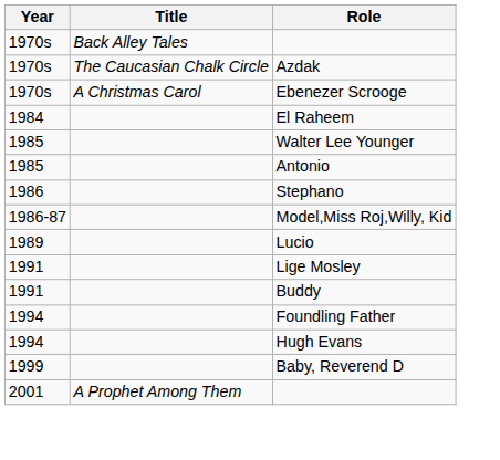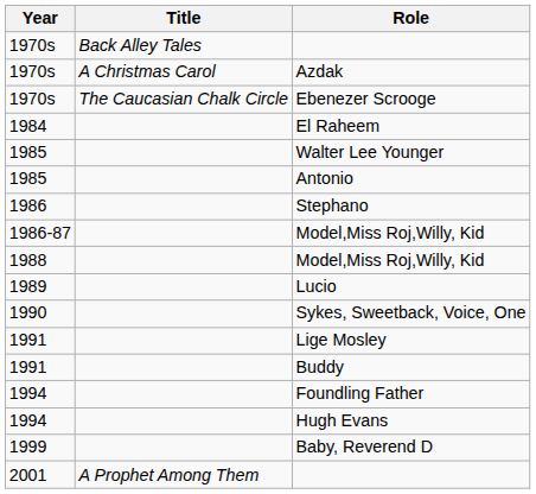Azdak | Title: The Caucasian Chalk Circle -> A Christmas Carol
Ebenezer Scrooge | Title: A Christmas Carol -> The Caucasian Chalk Circle
+ row: 1988 | Model,Miss Roj,Willy, Kid
+ row: 1990 | Sykes, Sweetback, Voice, One
